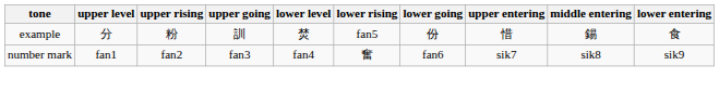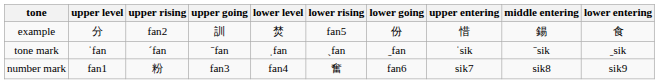example | upper rising: 粉 -> fan2
+ row: tone mark | ˈfan | ˊfan | ˉfan | ˌfan | ˏfan | ˍfan | ˈsik | ˉsik | ˍsik
number mark | upper rising: fan2 -> 粉
